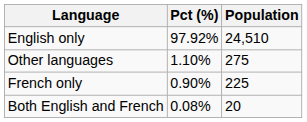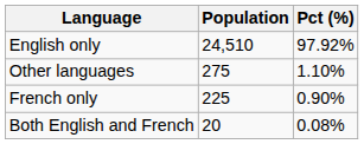columns swapped: Population <-> Pct (%)
